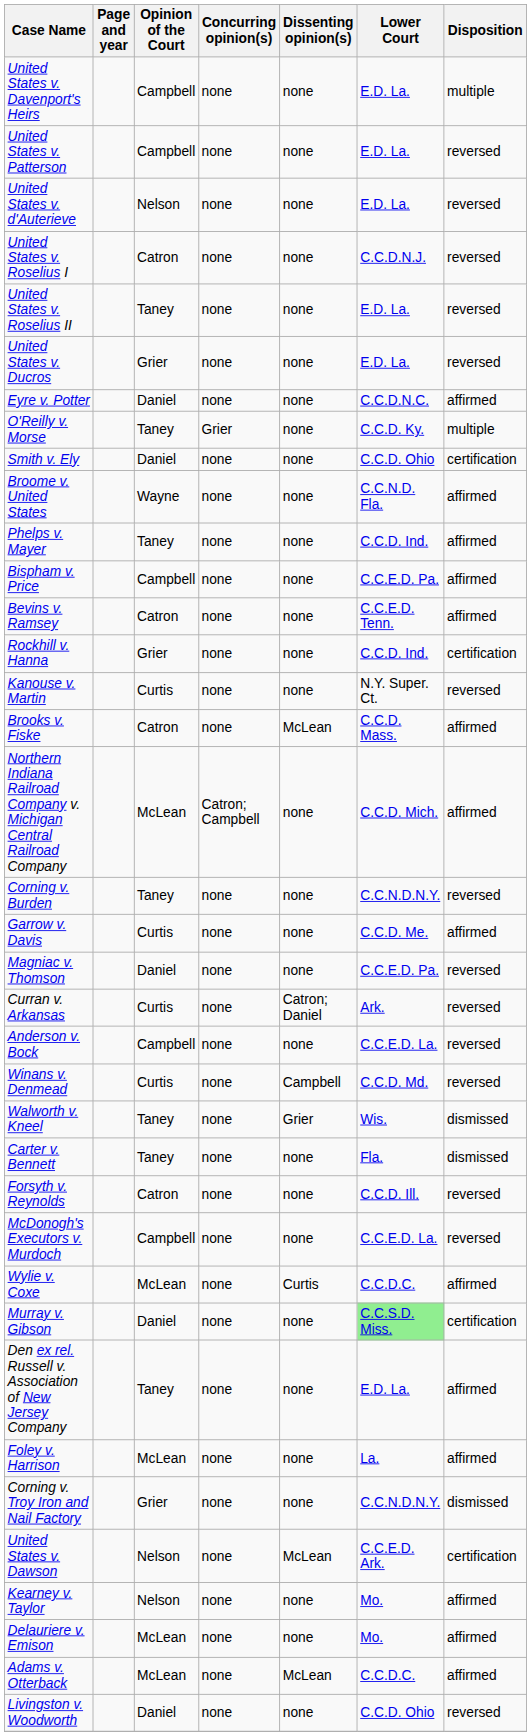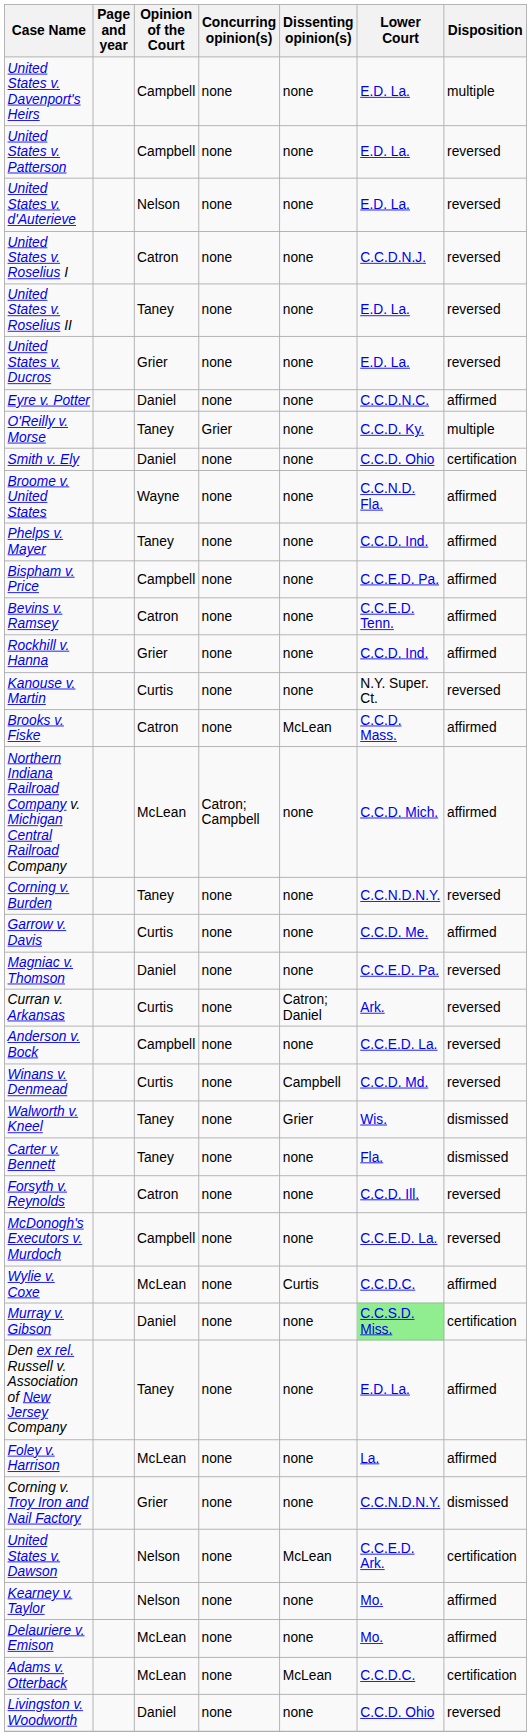Rockhill v. Hanna | Disposition: certification -> affirmed
Adams v. Otterback | Disposition: affirmed -> certification
